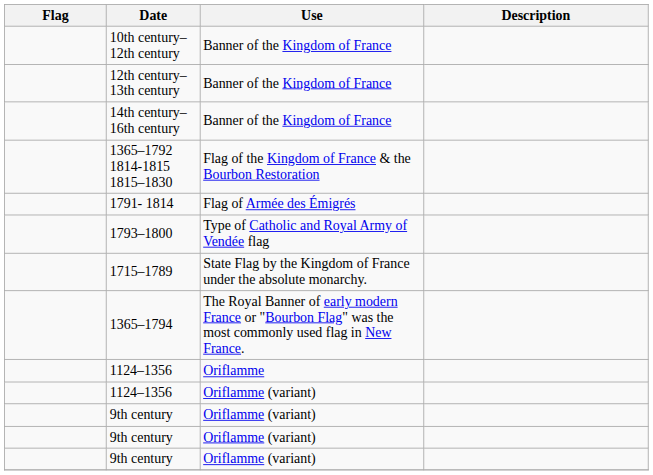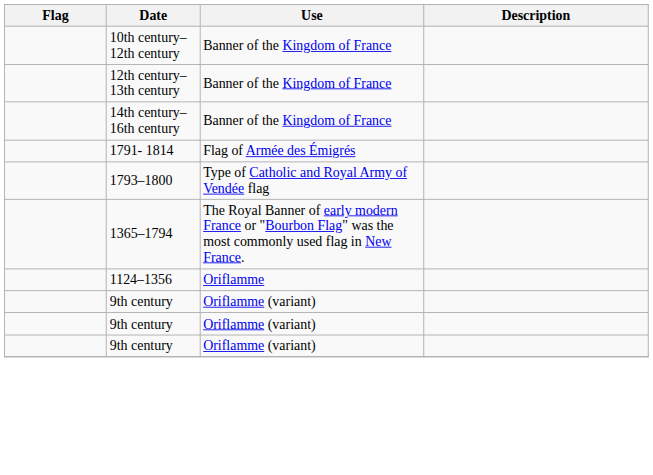- row: 1365–1792 1814-1815 1815–1830 | Flag of the Kingdom of France & the Bourbon Restoration
- row: 1715–1789 | State Flag by the Kingdom of France under the absolute monarchy.
- row: 1124–1356 | Oriflamme (variant)
